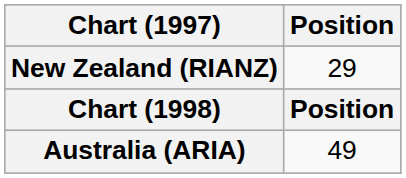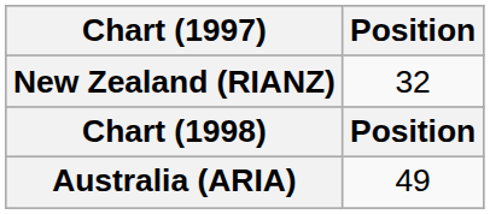New Zealand (RIANZ) | Position: 29 -> 32
